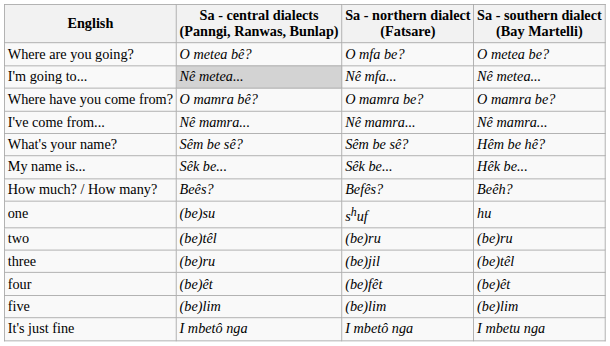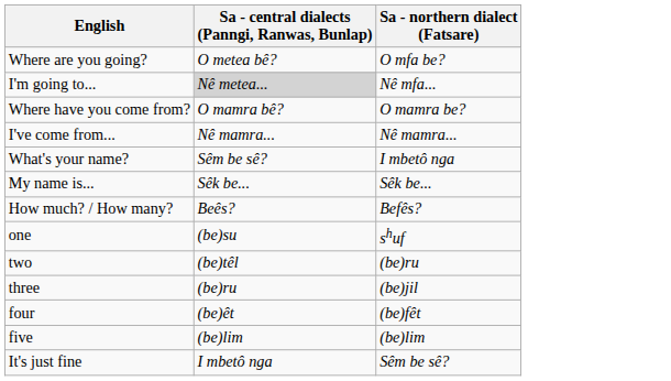- column: Sa - southern dialect (Bay Martelli) | O metea be? | Nê metea... | O mamra be? | Nê mamra... | Hêm be hê? | Hêk be... | Beêh? | hu | (be)ru | (be)têl | (be)êt | (be)lim | I mbetu nga
What's your name? | Sa - northern dialect (Fatsare): Sêm be sê? -> I mbetô nga
It's just fine | Sa - northern dialect (Fatsare): I mbetô nga -> Sêm be sê?
